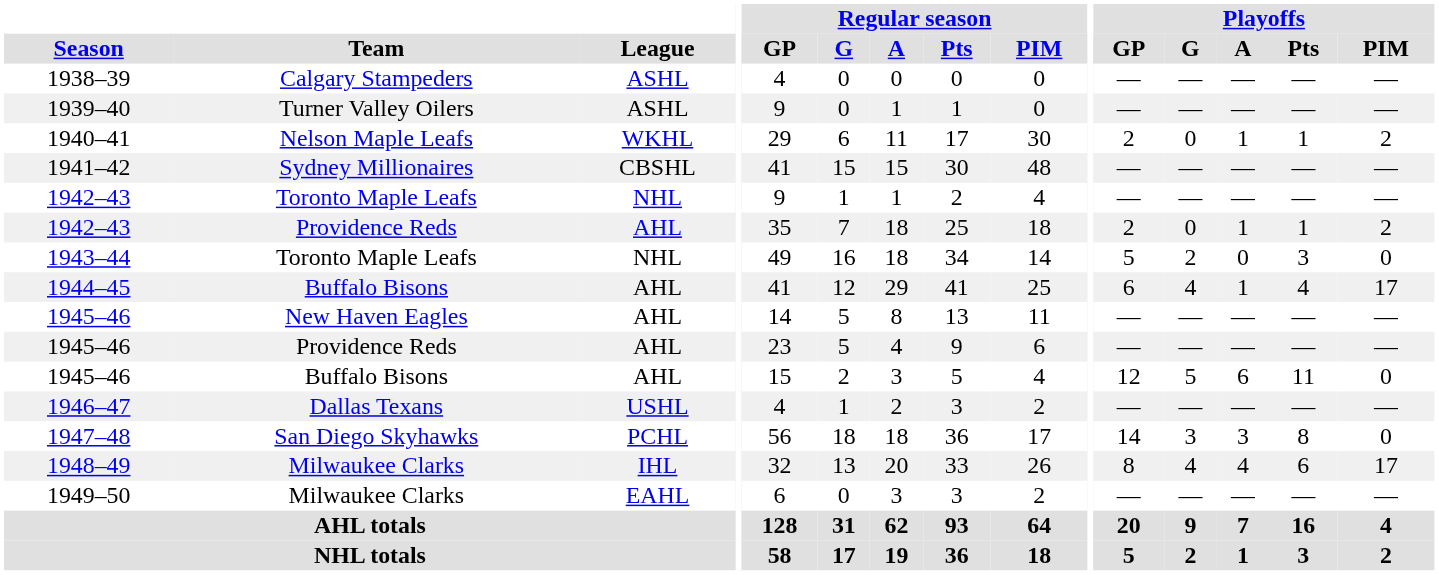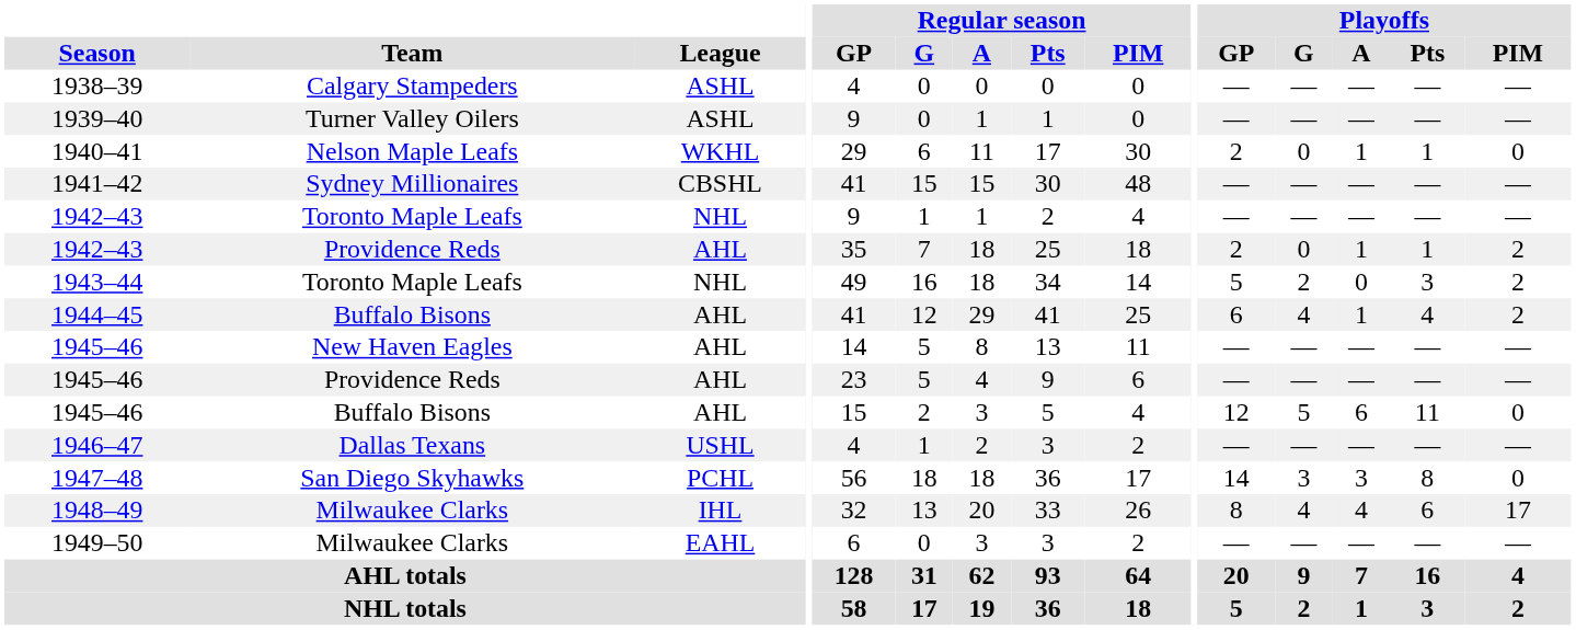1940–41 | Playoffs / PIM: 2 -> 0
1943–44 | Playoffs / PIM: 0 -> 2
1944–45 | Playoffs / PIM: 17 -> 2
